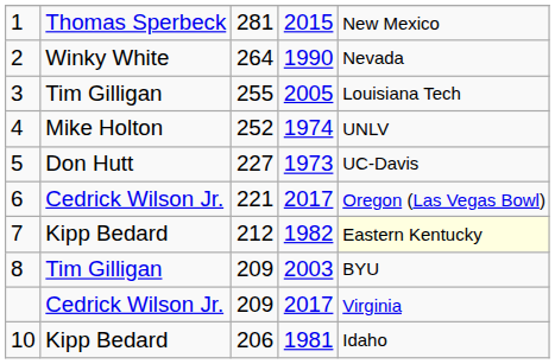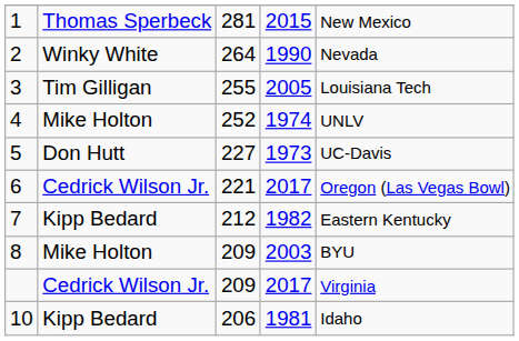7 | column 5: lightyellow background -> no background
8 | column 2: Tim Gilligan -> Mike Holton
